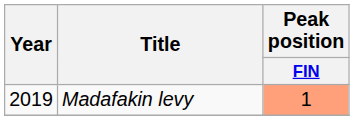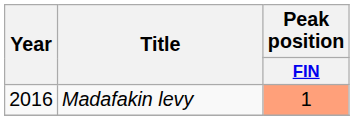Madafakin levy | Year: 2019 -> 2016
